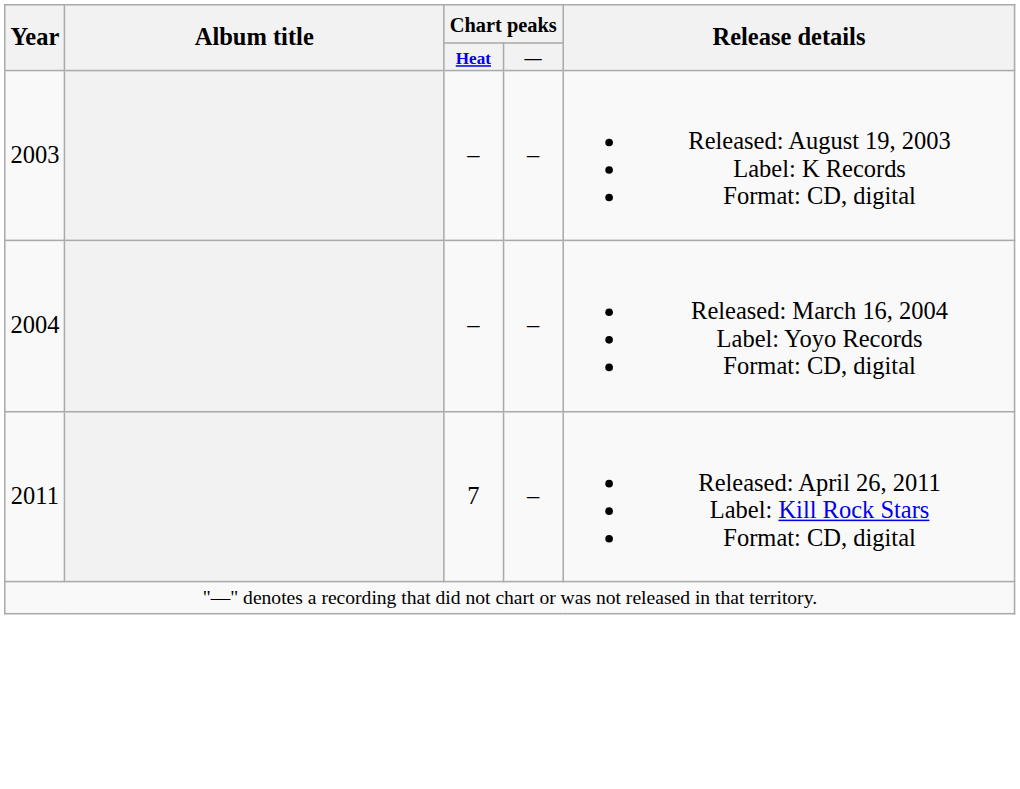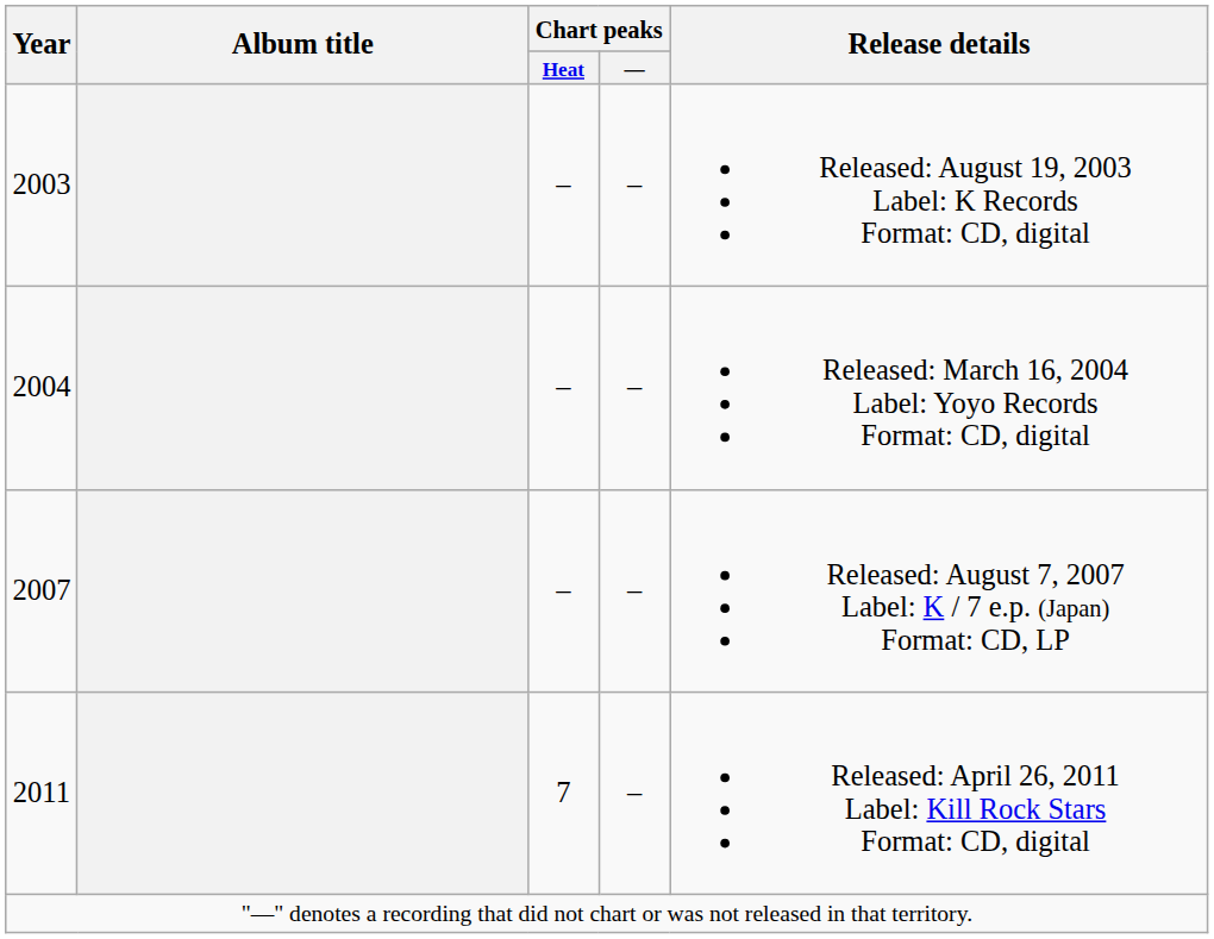+ row: 2007 | – | – | Released: August 7, 2007 Label: K / 7 e.p. (Japan) Format: CD, LP
